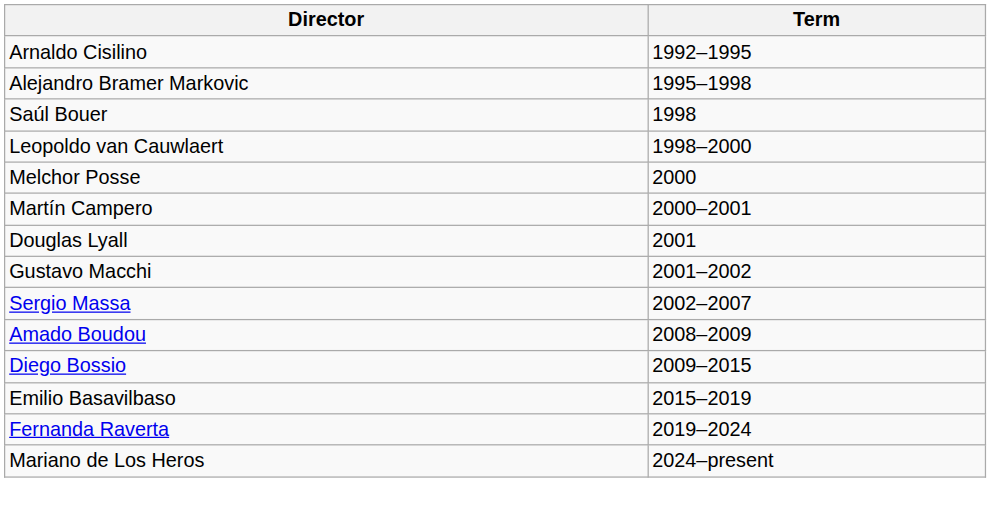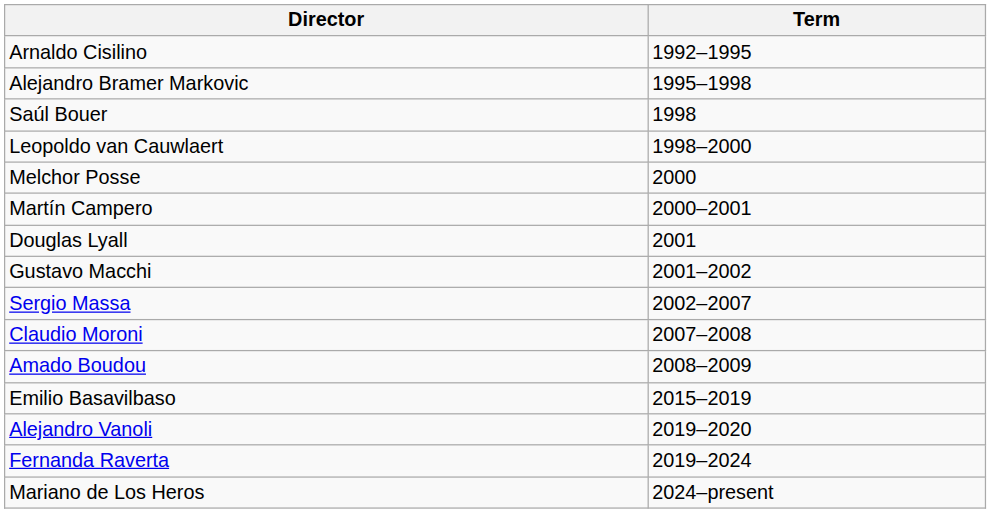+ row: Claudio Moroni | 2007–2008
- row: Diego Bossio | 2009–2015
+ row: Alejandro Vanoli | 2019–2020
